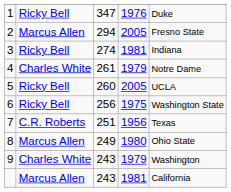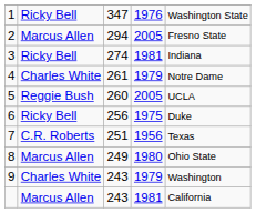1 | column 5: Duke -> Washington State
5 | column 2: Ricky Bell -> Reggie Bush
6 | column 5: Washington State -> Duke
